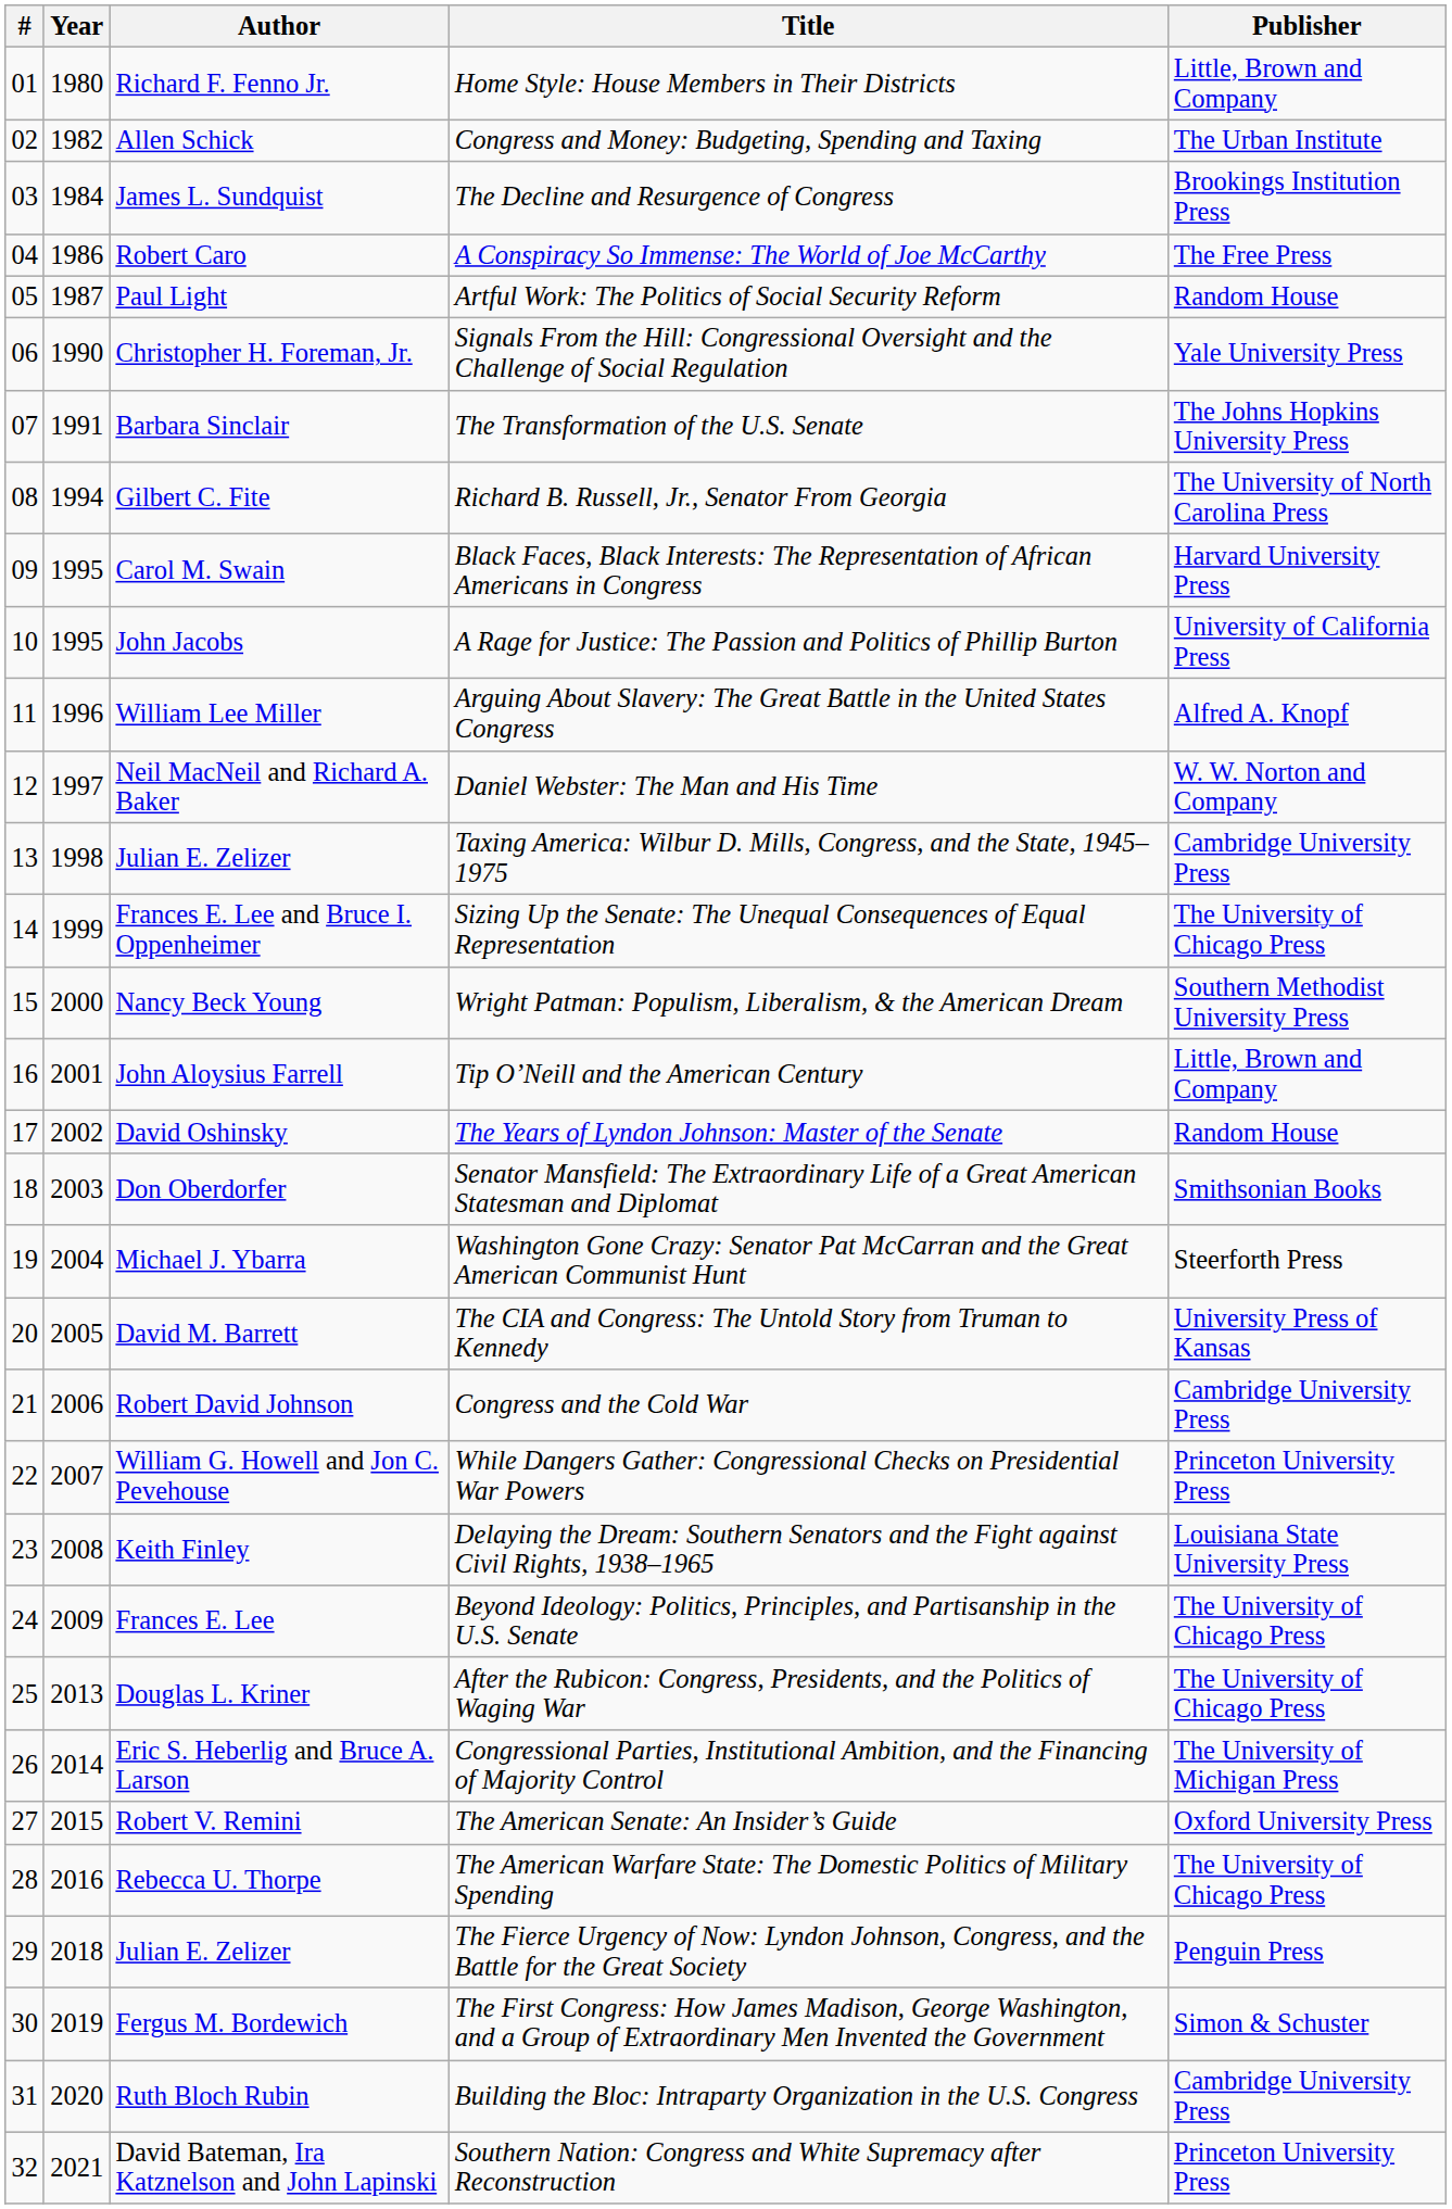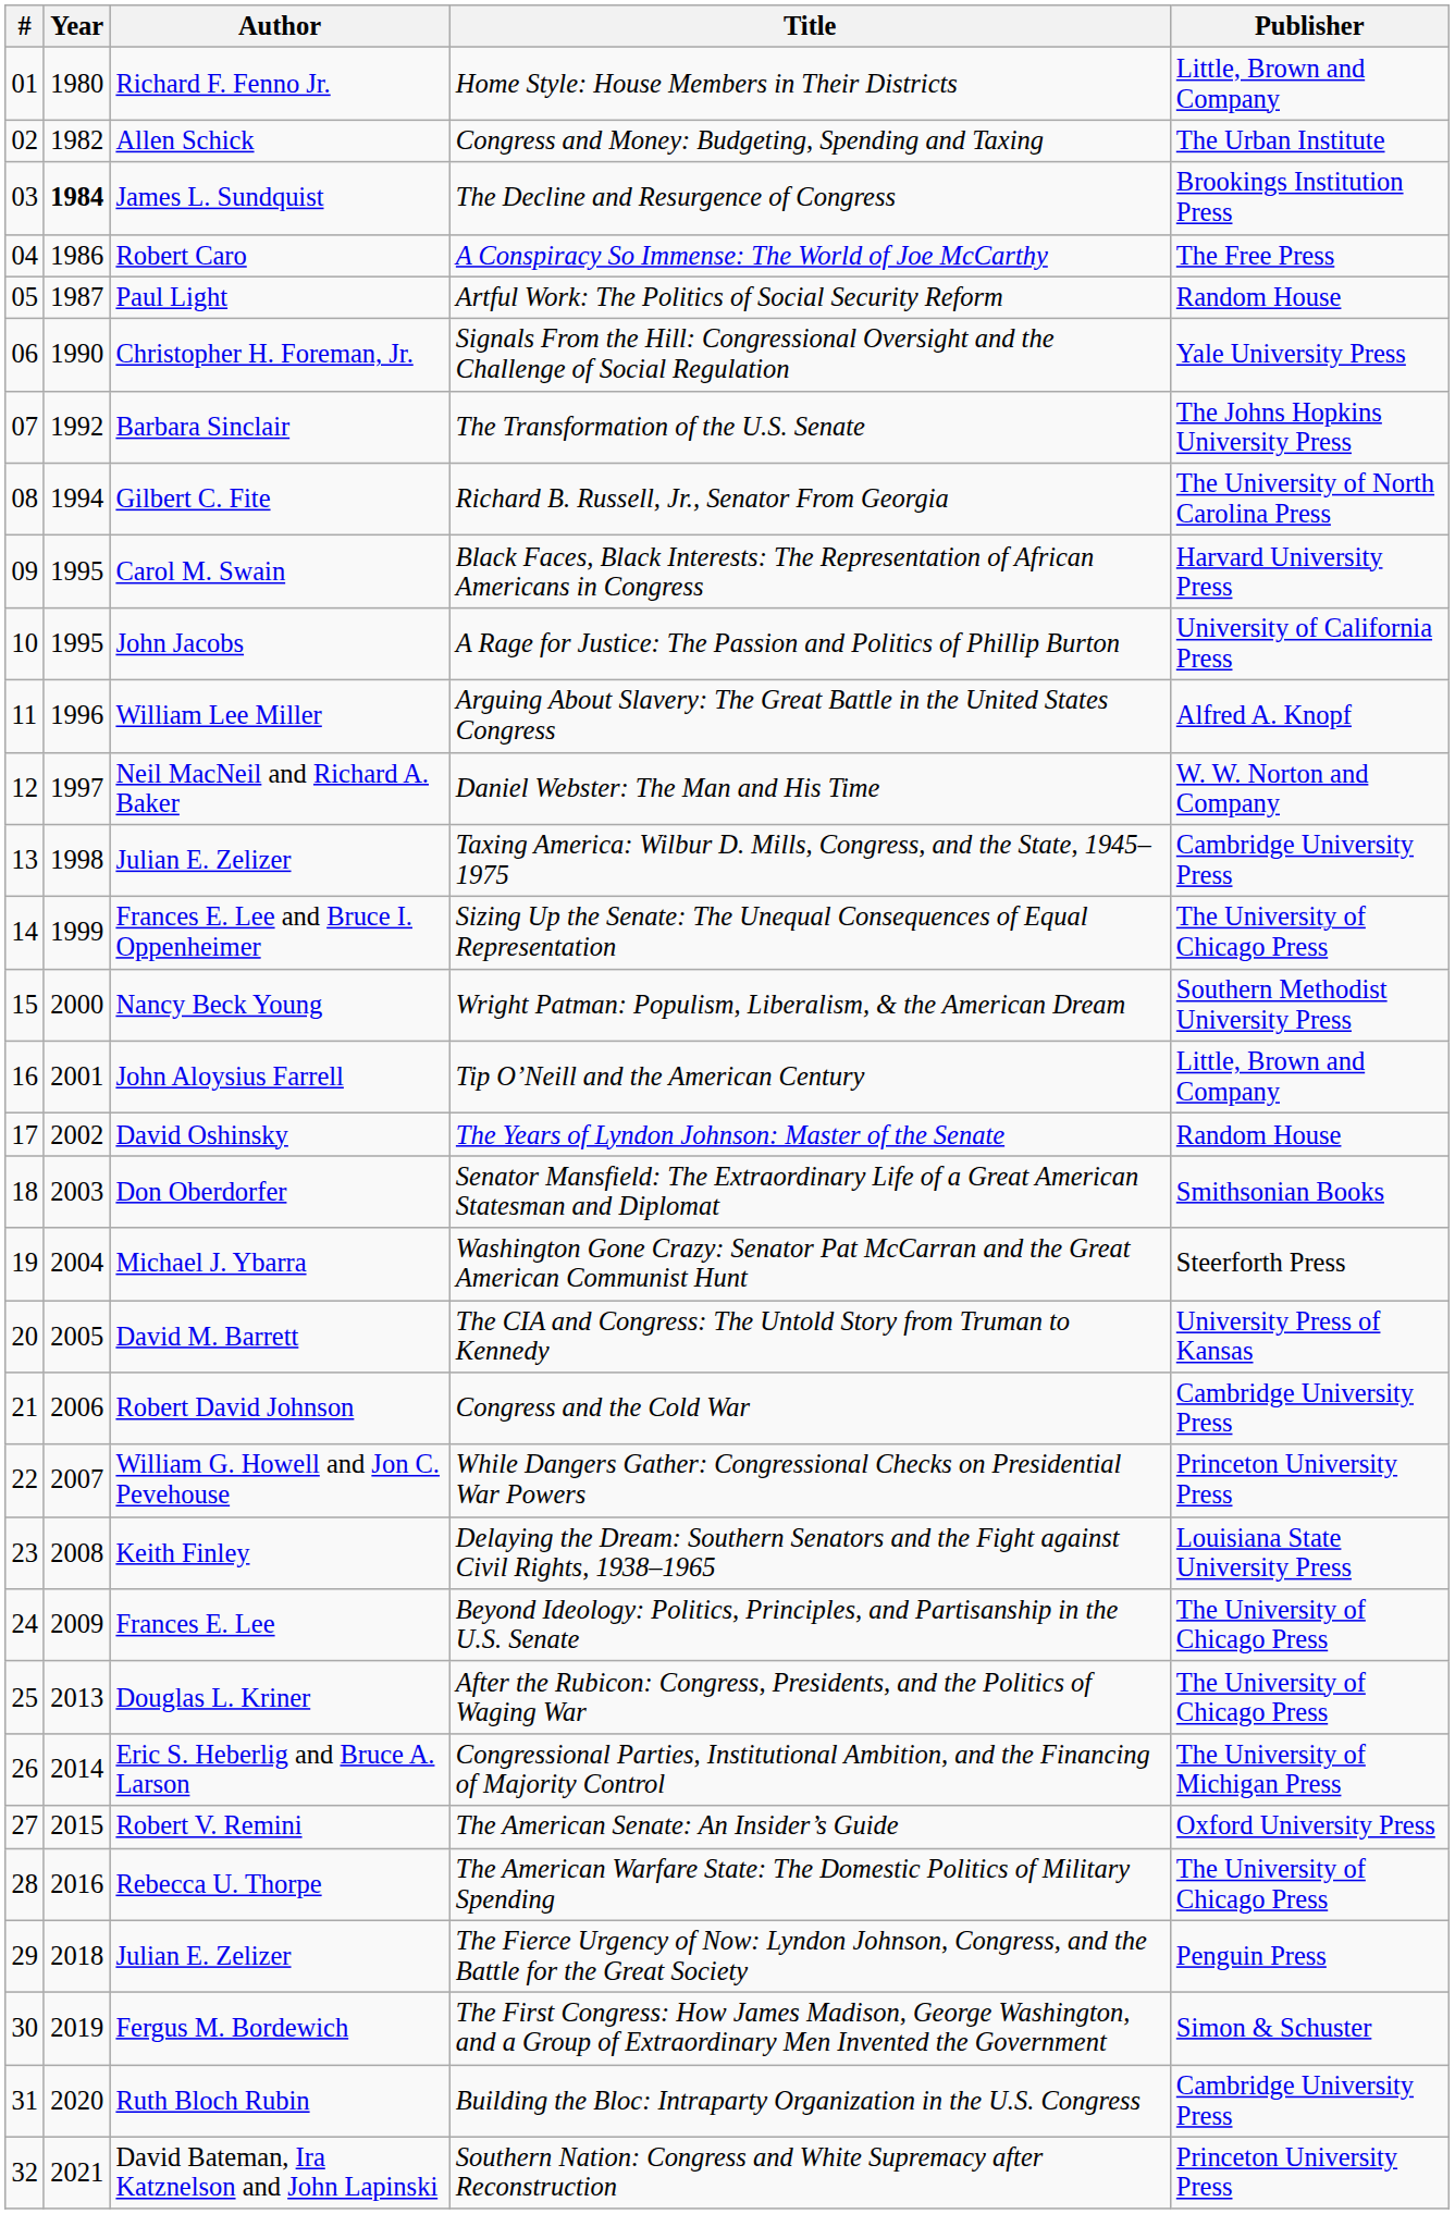The Decline and Resurgence of Congress | Year: normal -> bold
The Transformation of the U.S. Senate | Year: 1991 -> 1992
